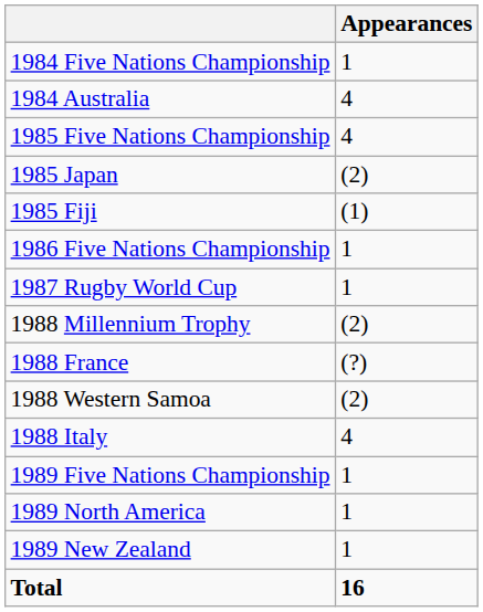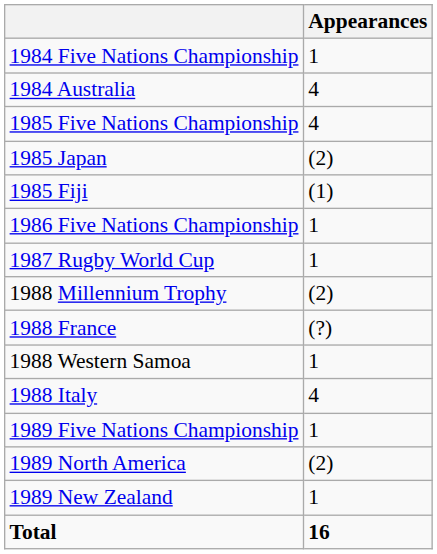1988 Western Samoa | Appearances: (2) -> 1
1989 North America | Appearances: 1 -> (2)
